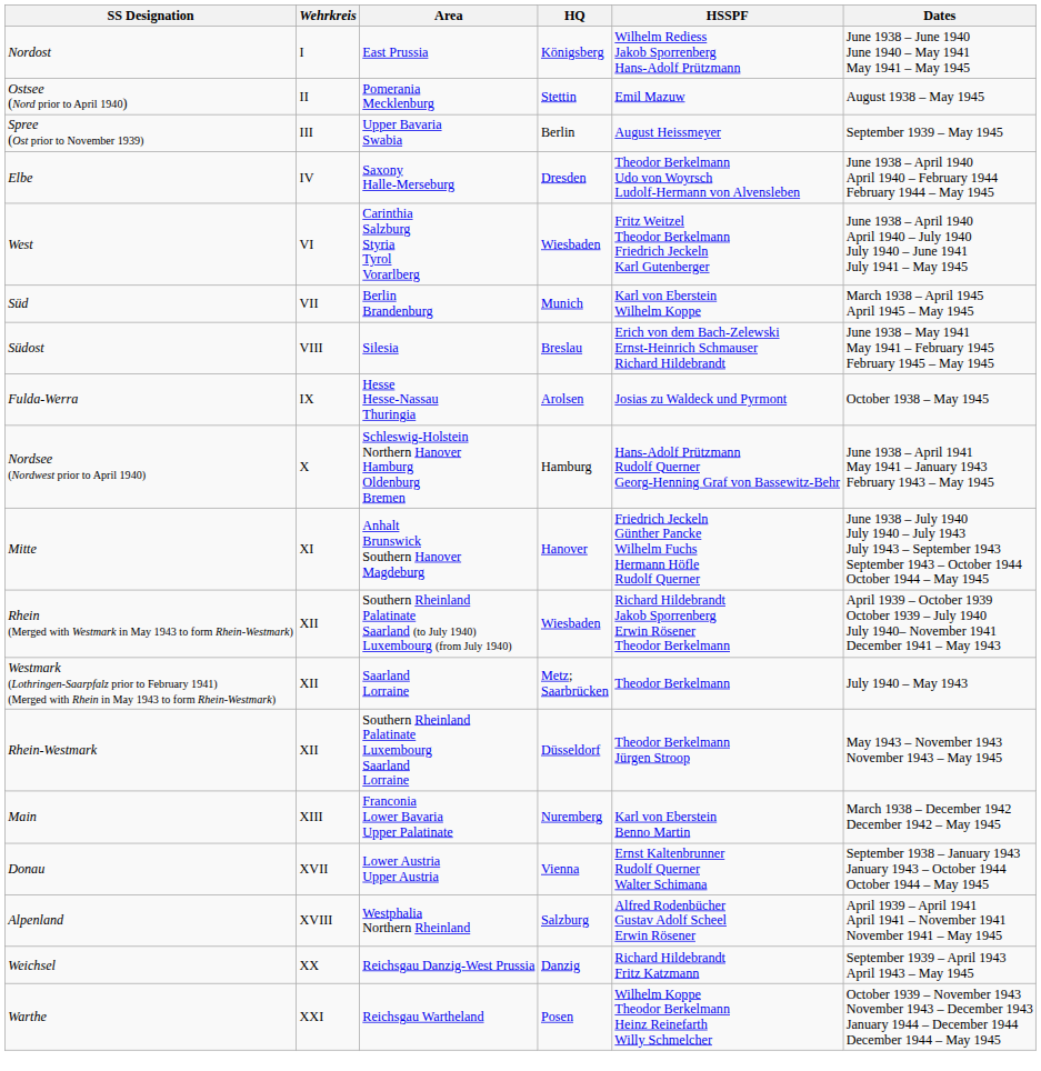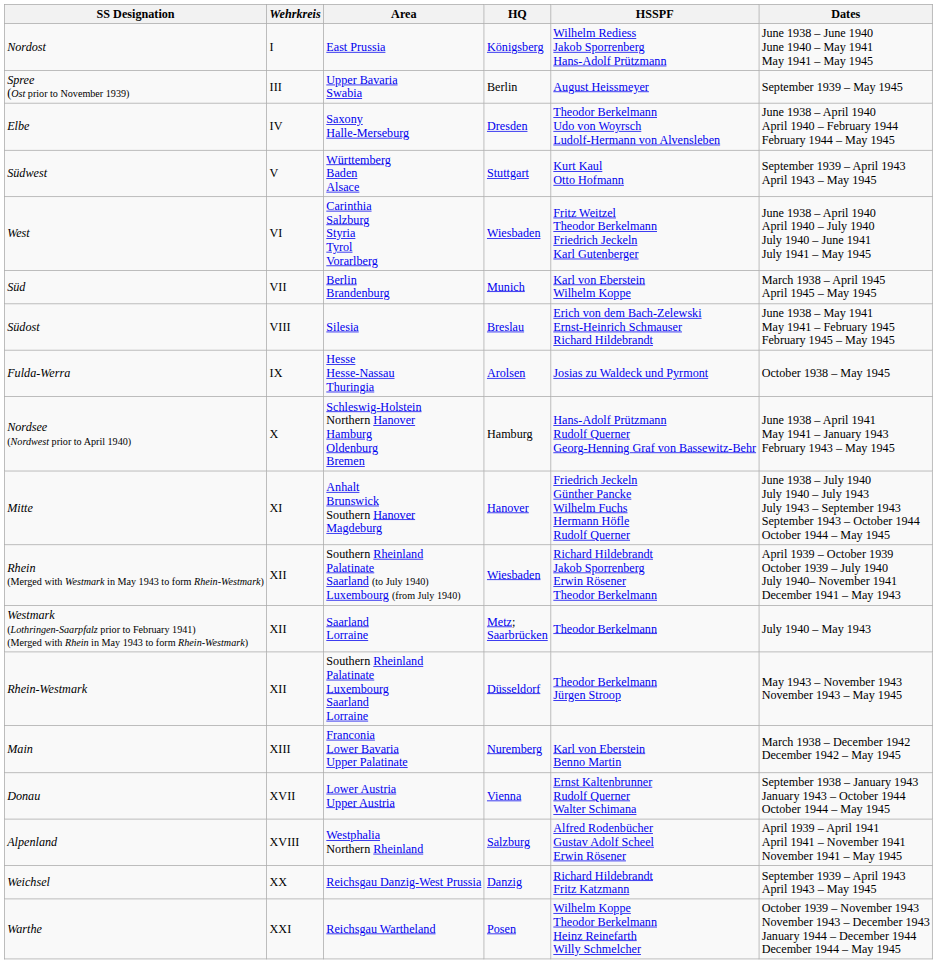- row: Ostsee (Nord prior to April 1940) | II | Pomerania Mecklenburg | Stettin | Emil Mazuw | August 1938 – May 1945
+ row: Südwest | V | Württemberg Baden Alsace | Stuttgart | Kurt Kaul Otto Hofmann | September 1939 – April 1943 April 1943 – May 1945
